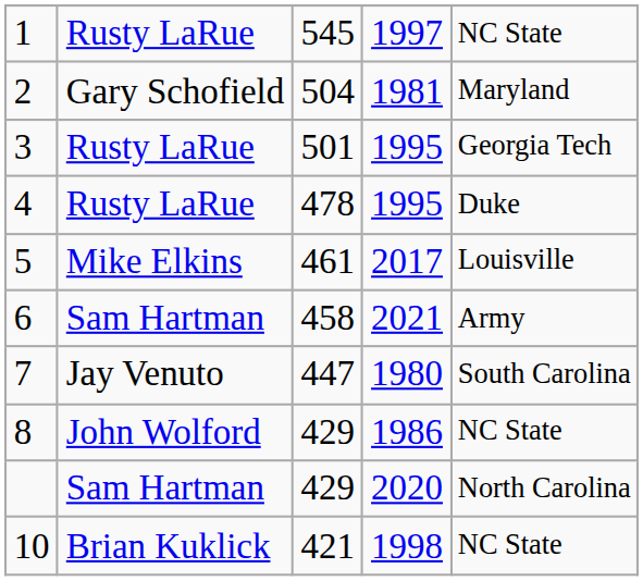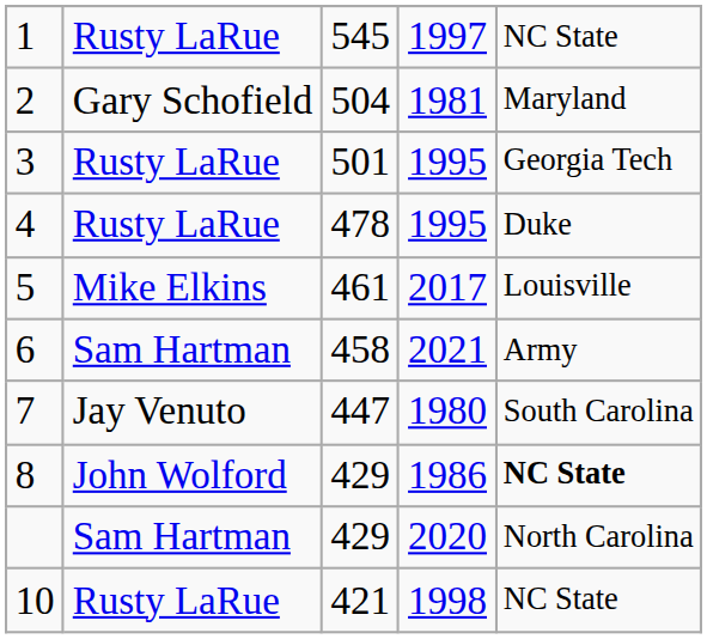8 | column 5: normal -> bold
10 | column 2: Brian Kuklick -> Rusty LaRue
